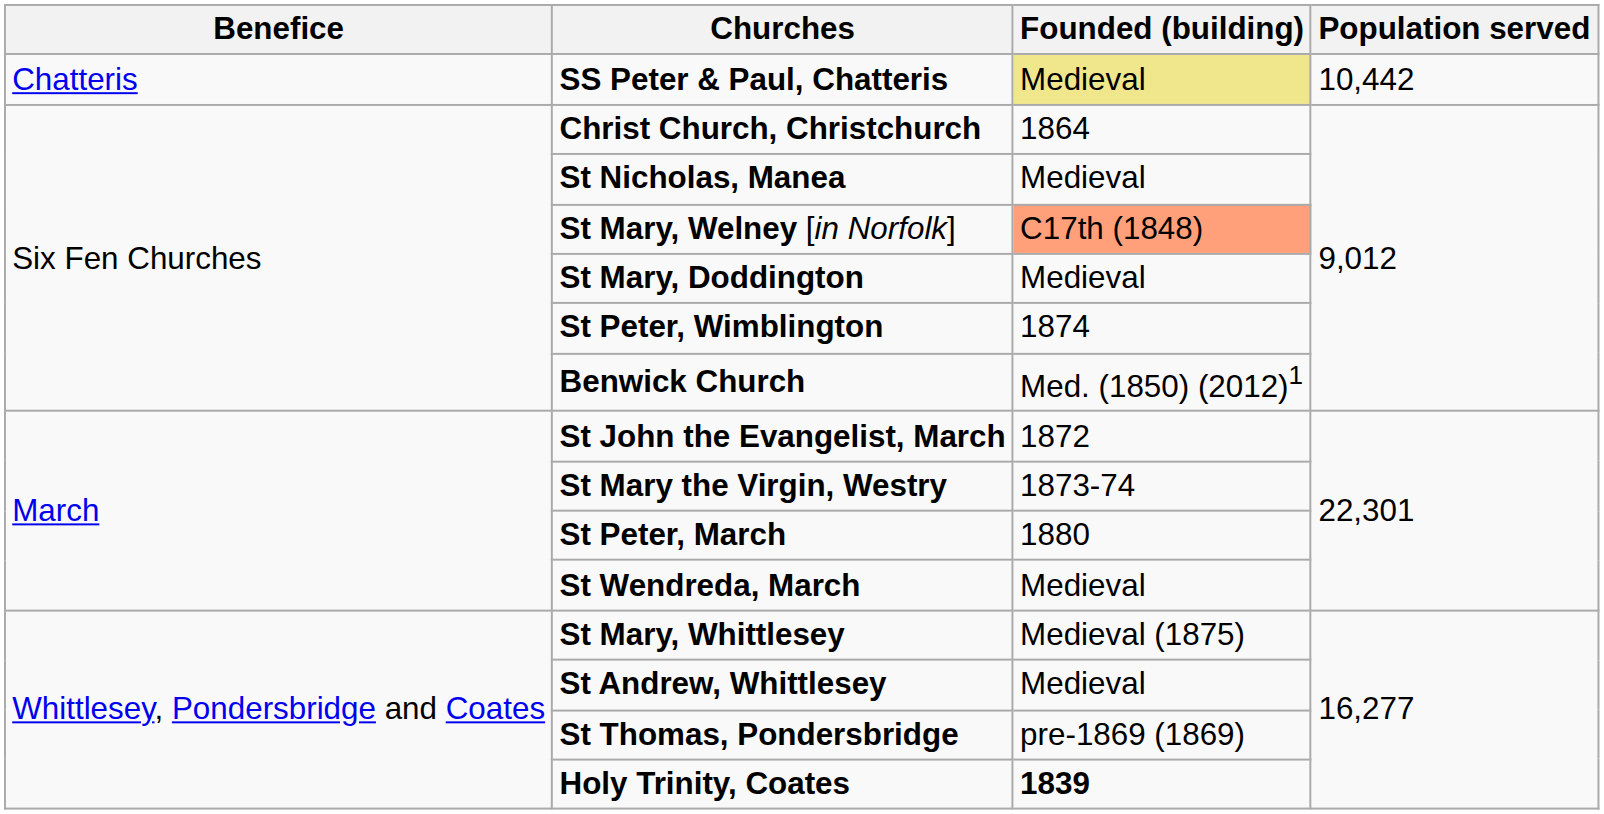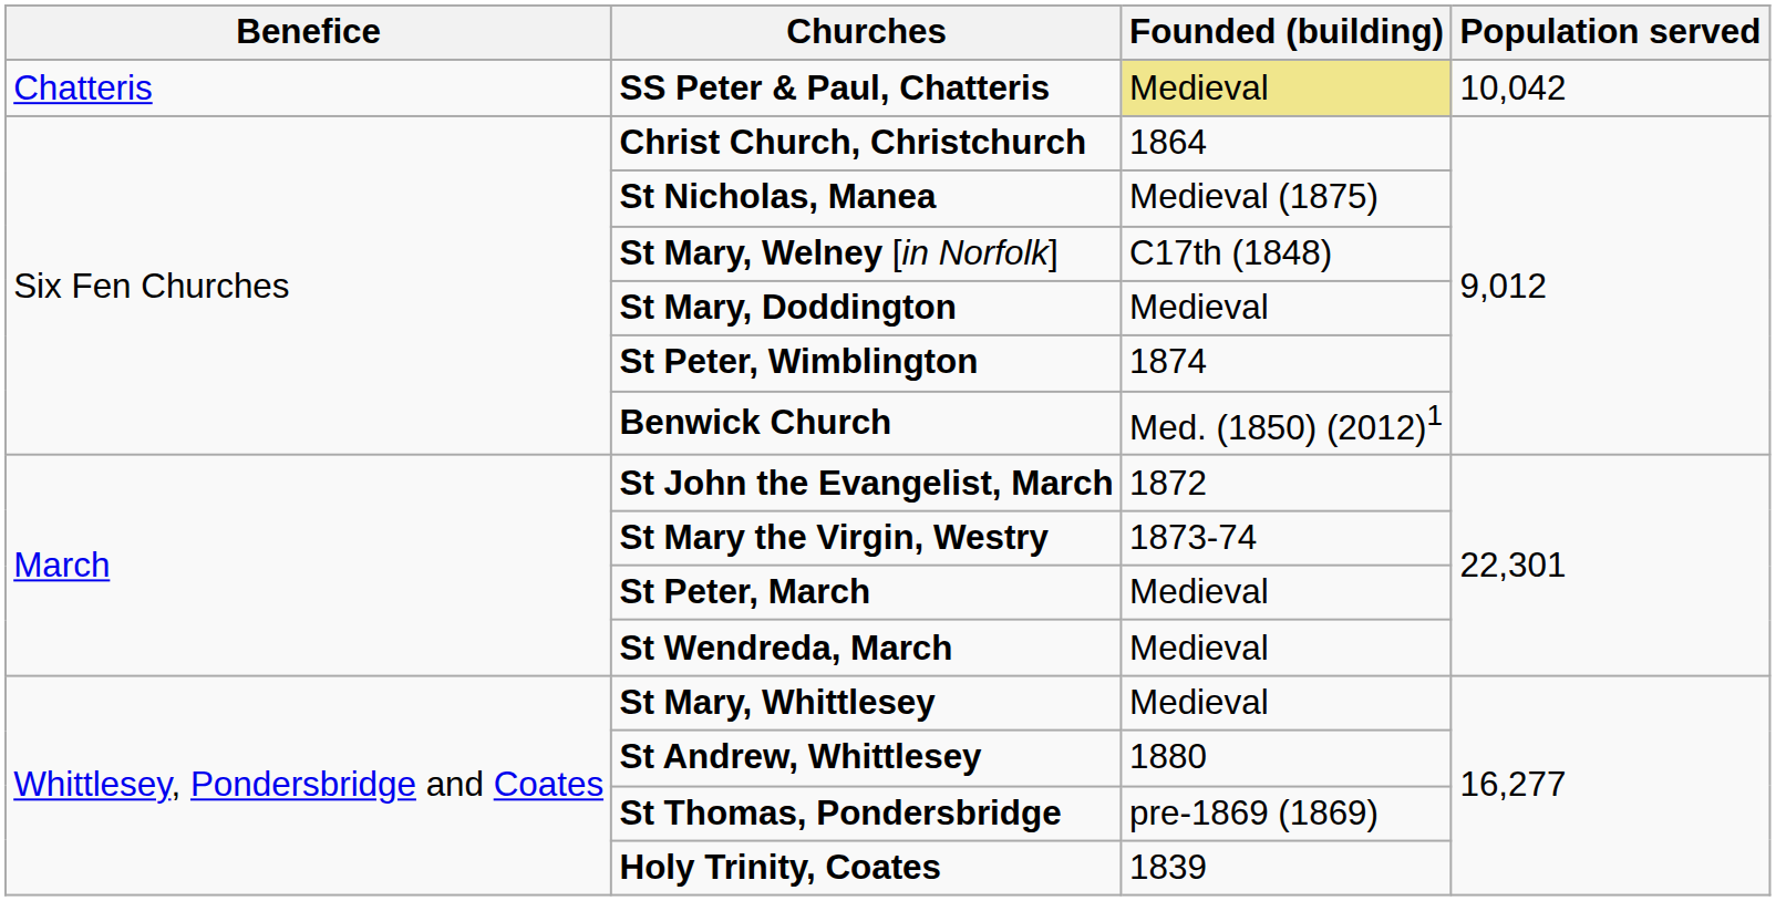SS Peter & Paul, Chatteris | Population served: 10,442 -> 10,042
St Nicholas, Manea | Founded (building): Medieval -> Medieval (1875)
St Mary, Welney [in Norfolk] | Founded (building): lightsalmon background -> no background
St Peter, March | Founded (building): 1880 -> Medieval
St Mary, Whittlesey | Founded (building): Medieval (1875) -> Medieval
St Andrew, Whittlesey | Founded (building): Medieval -> 1880
Holy Trinity, Coates | Founded (building): bold -> normal
